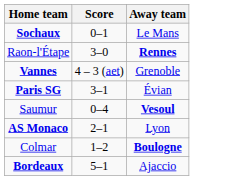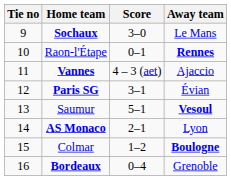+ column: Tie no | 9 | 10 | 11 | 12 | 13 | 14 | 15 | 16
Sochaux | Score: 0–1 -> 3–0
Raon-l'Étape | Score: 3–0 -> 0–1
Vannes | Away team: Grenoble -> Ajaccio
Saumur | Score: 0–4 -> 5–1
Bordeaux | Score: 5–1 -> 0–4
Bordeaux | Away team: Ajaccio -> Grenoble
